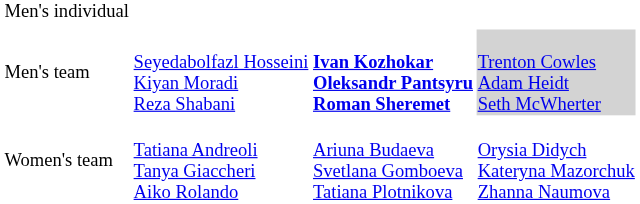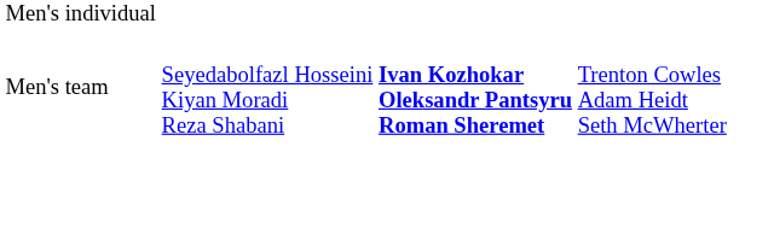Men's team | column 4: lightgrey background -> no background
- row: Women's team | Tatiana Andreoli Tanya Giaccheri Aiko Rolando | Ariuna Budaeva Svetlana Gomboeva Tatiana Plotnikova | Orysia Didych Kateryna Mazorchuk Zhanna Naumova
